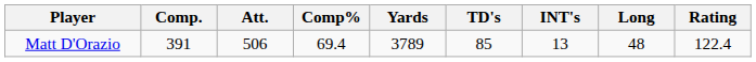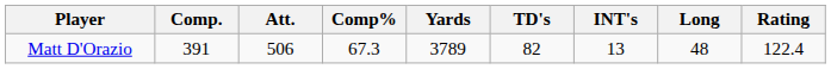Matt D'Orazio | Comp%: 69.4 -> 67.3
Matt D'Orazio | TD's: 85 -> 82
